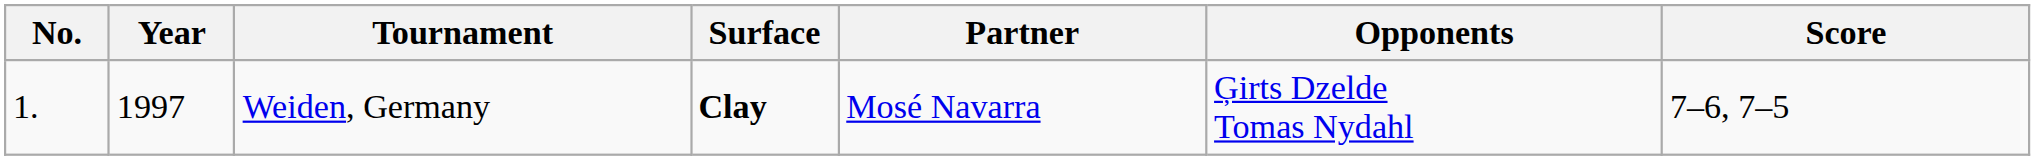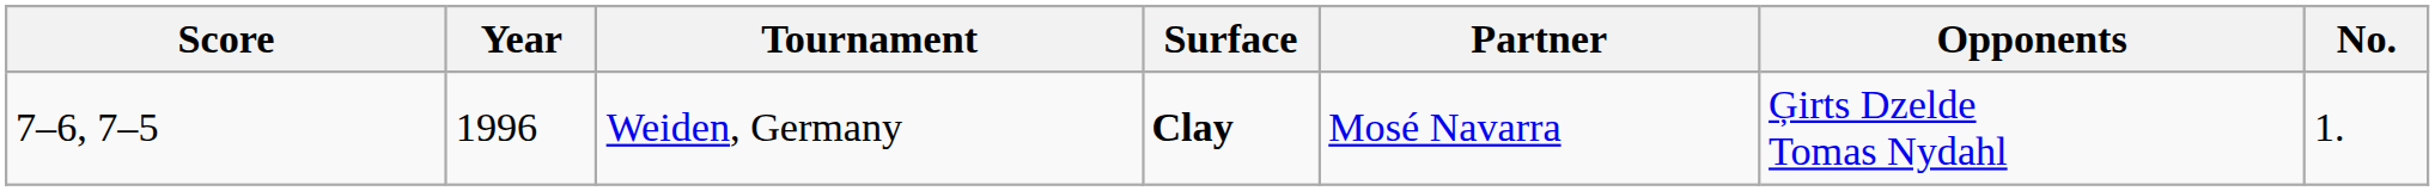columns swapped: No. <-> Score
Weiden, Germany | Year: 1997 -> 1996
